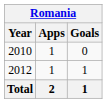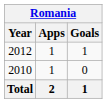rows swapped: 2010 <-> 2012
